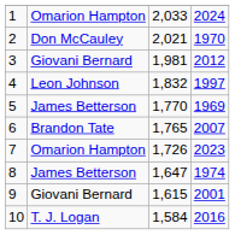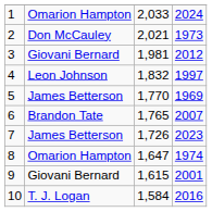2 | column 4: 1970 -> 1973
7 | column 2: Omarion Hampton -> James Betterson
8 | column 2: James Betterson -> Omarion Hampton
